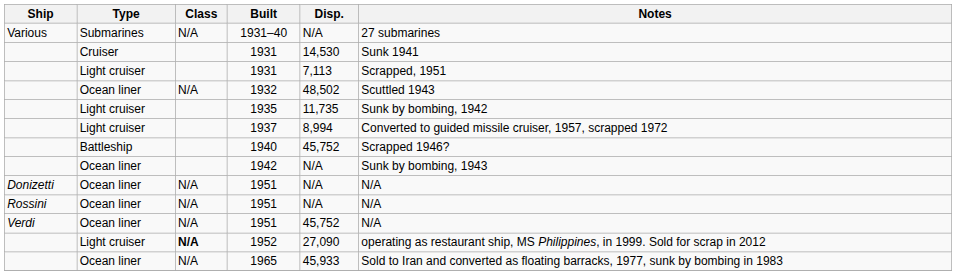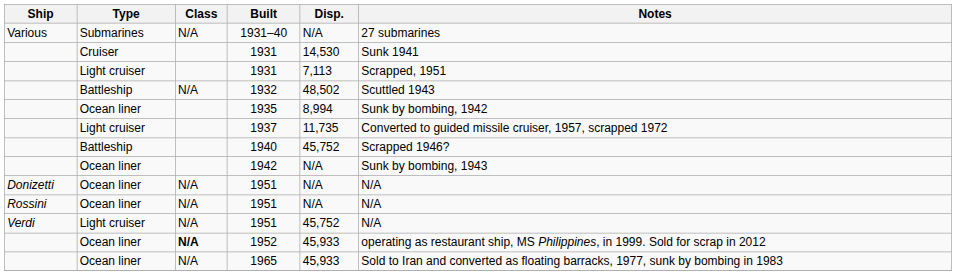1932 | Type: Ocean liner -> Battleship
1935 | Type: Light cruiser -> Ocean liner
1935 | Disp.: 11,735 -> 8,994
1937 | Disp.: 8,994 -> 11,735
Verdi / 1951 | Type: Ocean liner -> Light cruiser
1952 | Type: Light cruiser -> Ocean liner
1952 | Disp.: 27,090 -> 45,933
